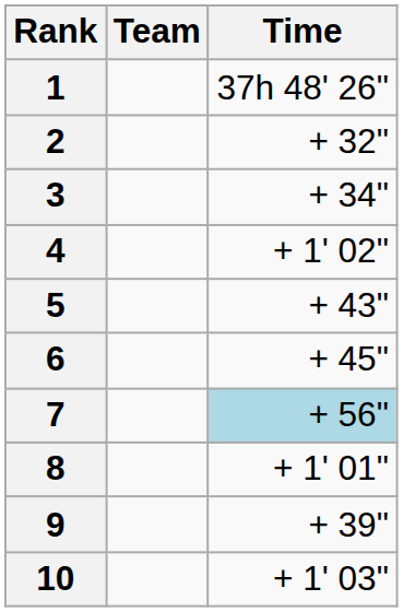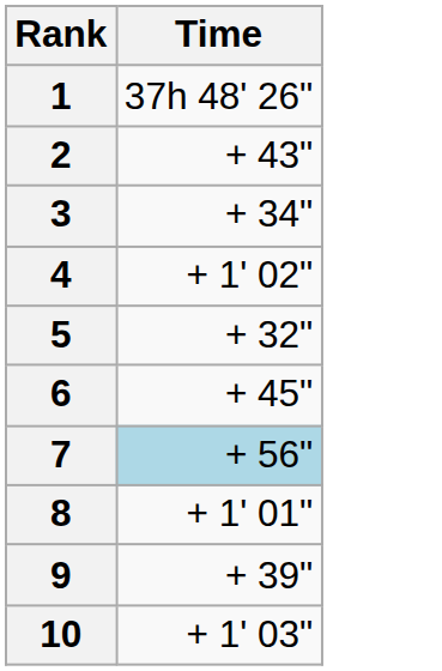- column: Team
2 | Time: + 32" -> + 43"
5 | Time: + 43" -> + 32"
